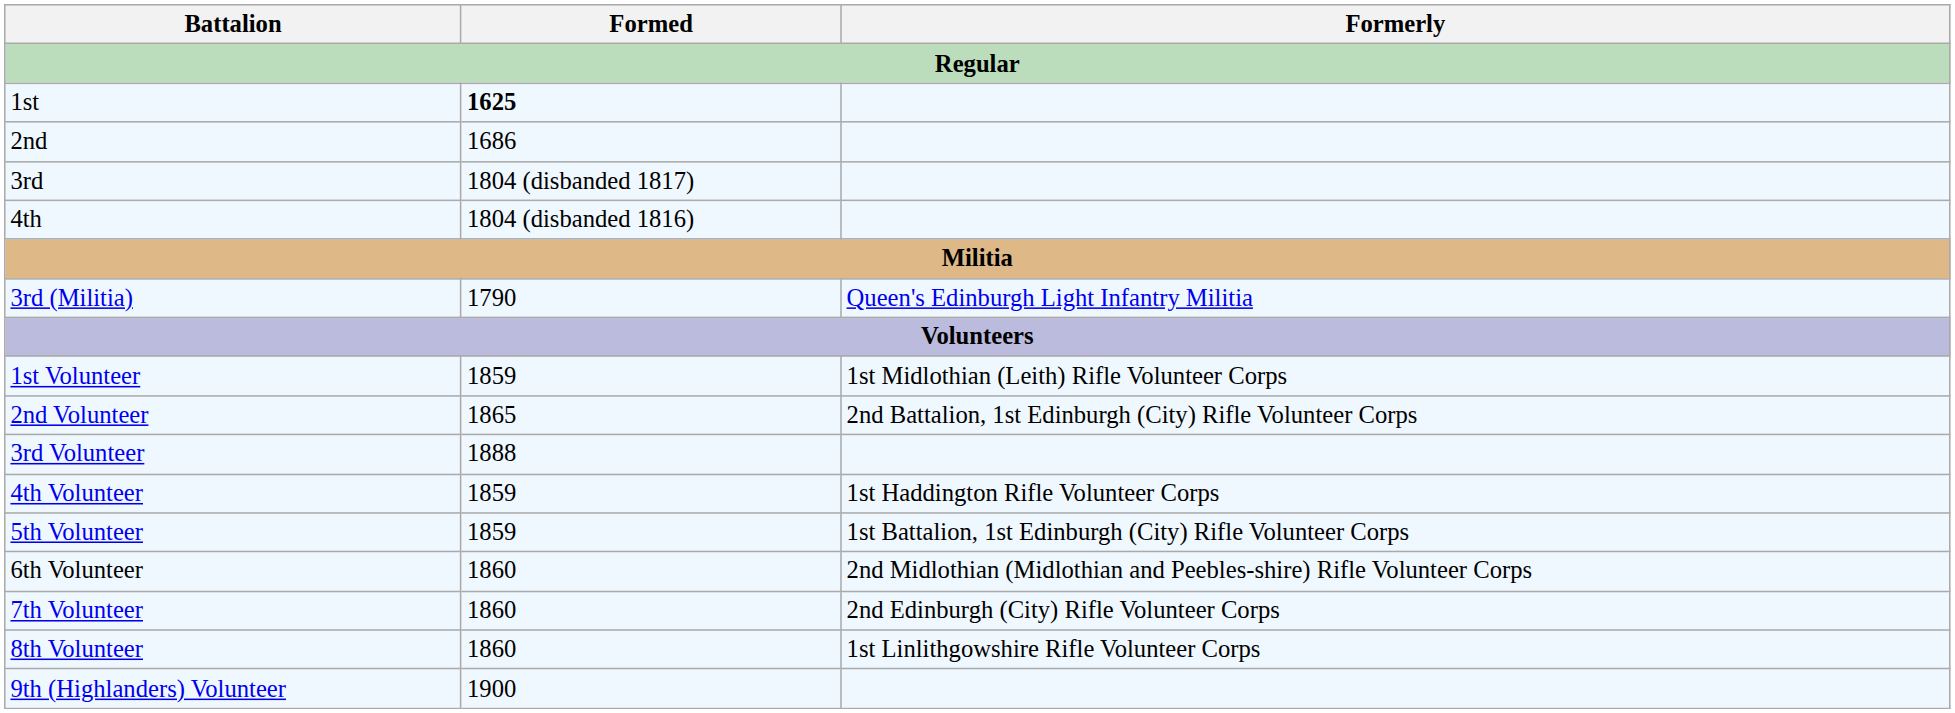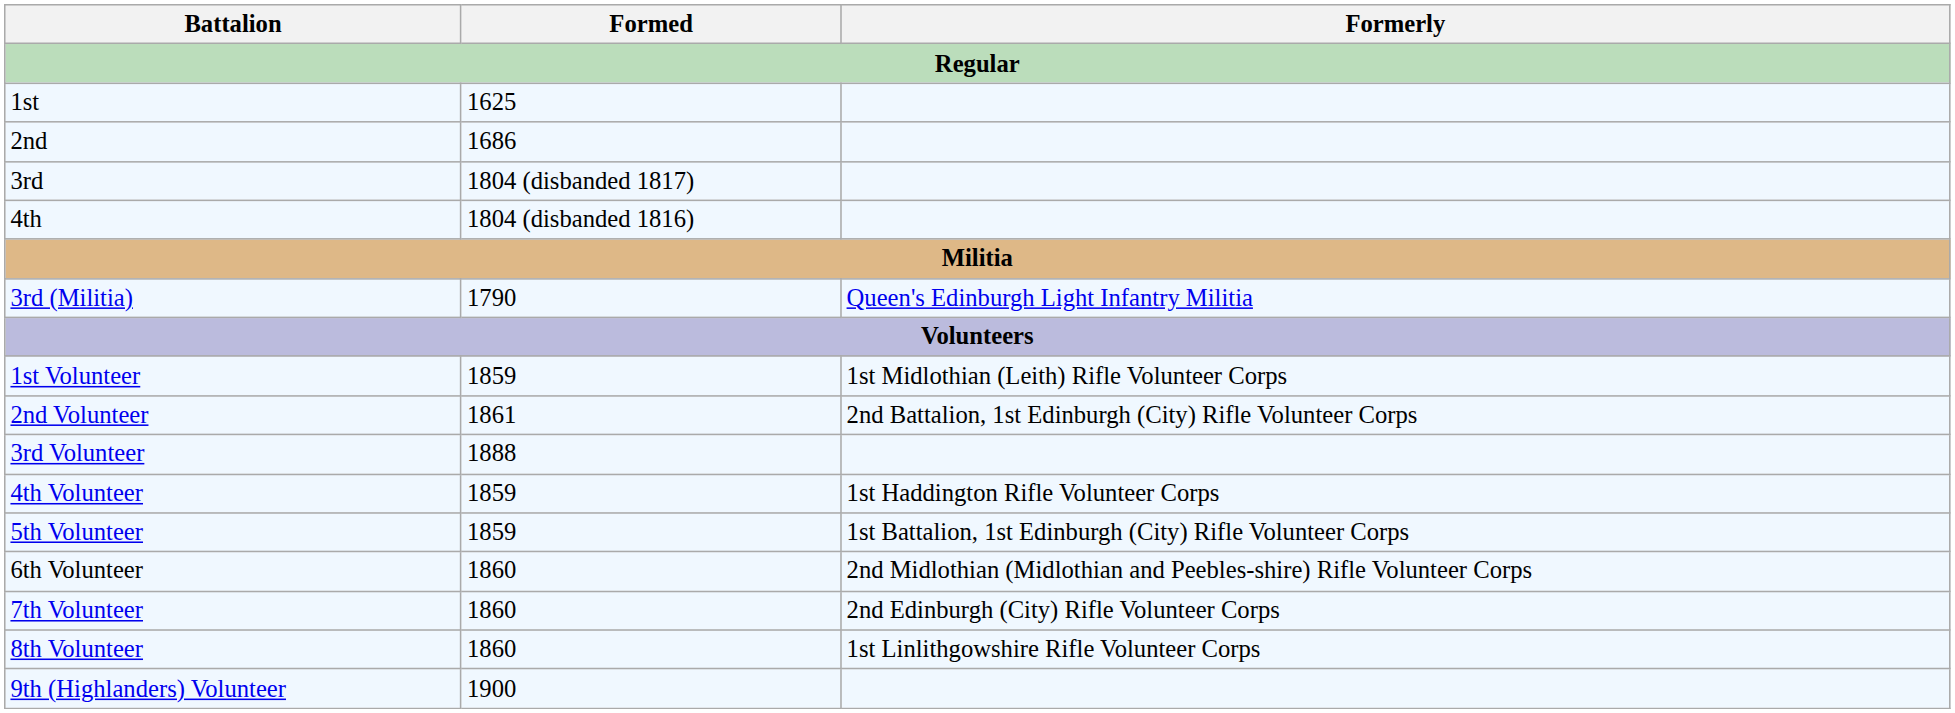1st | Formed: bold -> normal
2nd Volunteer | Formed: 1865 -> 1861
